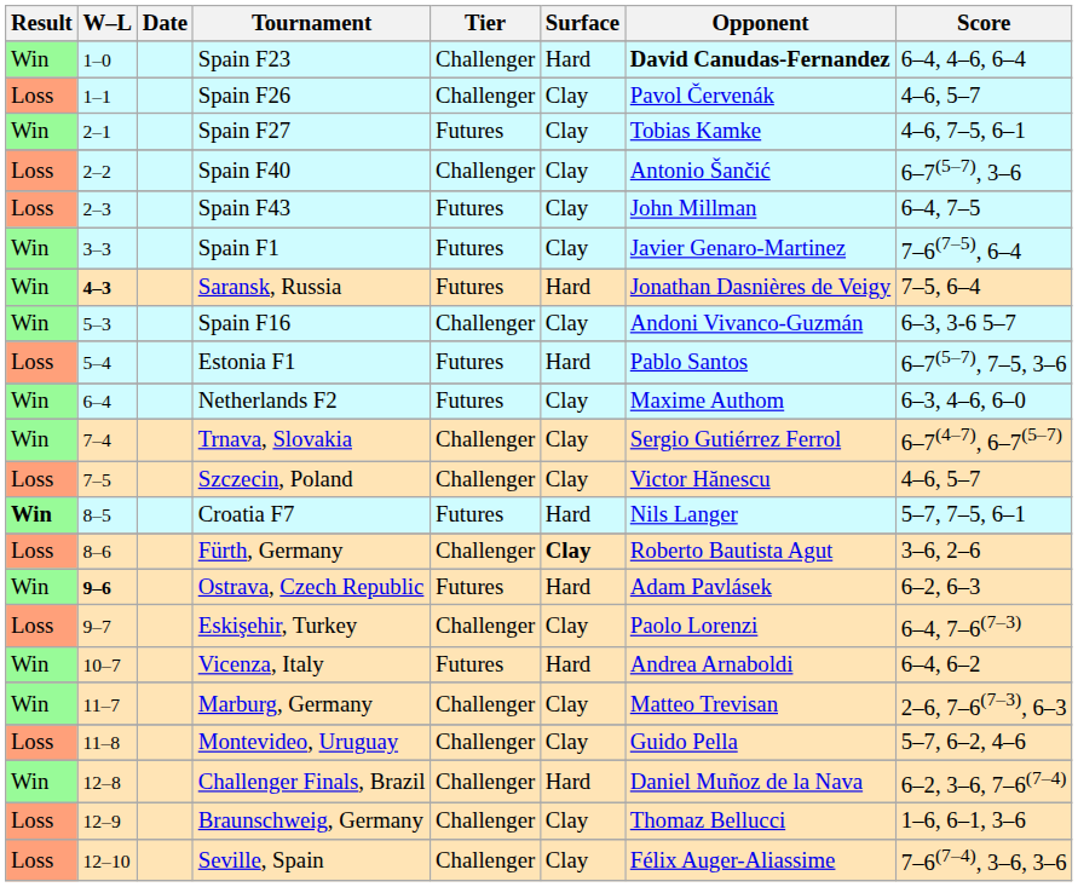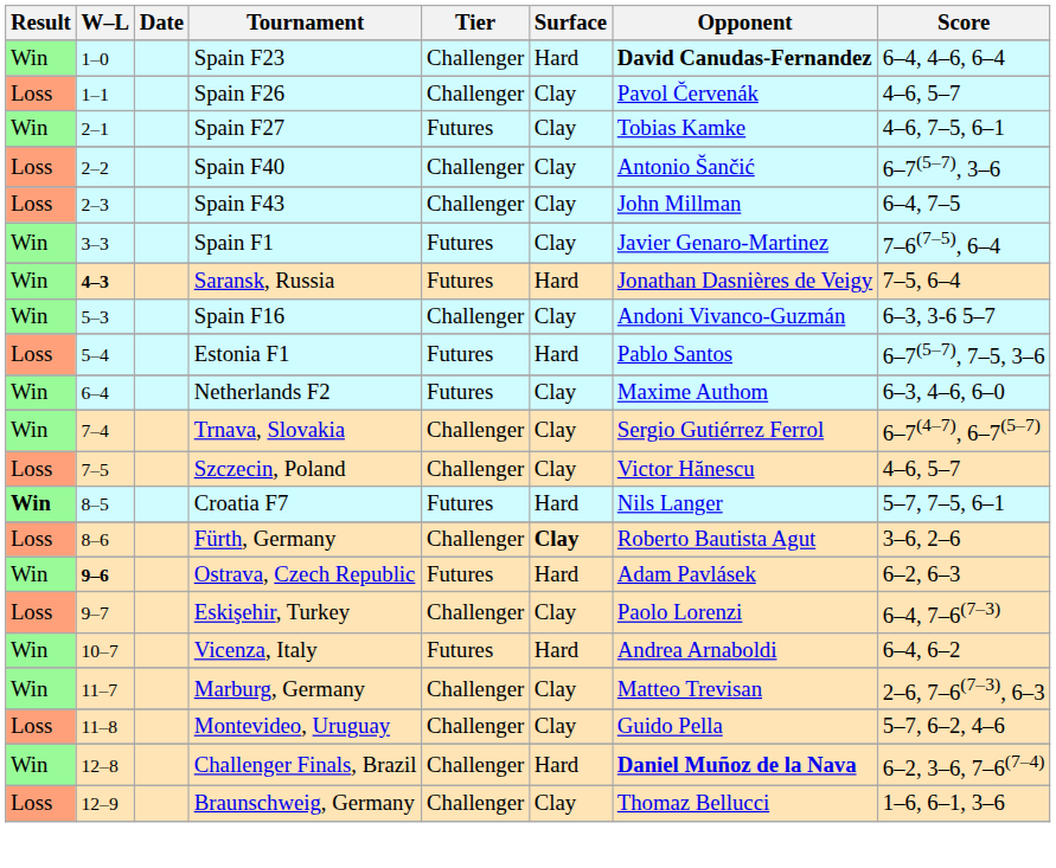Spain F43 | Tier: Futures -> Challenger
Challenger Finals, Brazil | Opponent: normal -> bold
- row: Loss | 12–10 | Seville, Spain | Challenger | Clay | Félix Auger-Aliassime | 7–6(7–4), 3–6, 3–6
